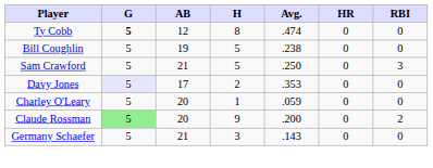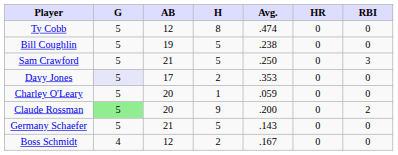Ty Cobb | G: bold -> normal
Germany Schaefer | H: 3 -> 5
+ row: Boss Schmidt | 4 | 12 | 2 | .167 | 0 | 0
